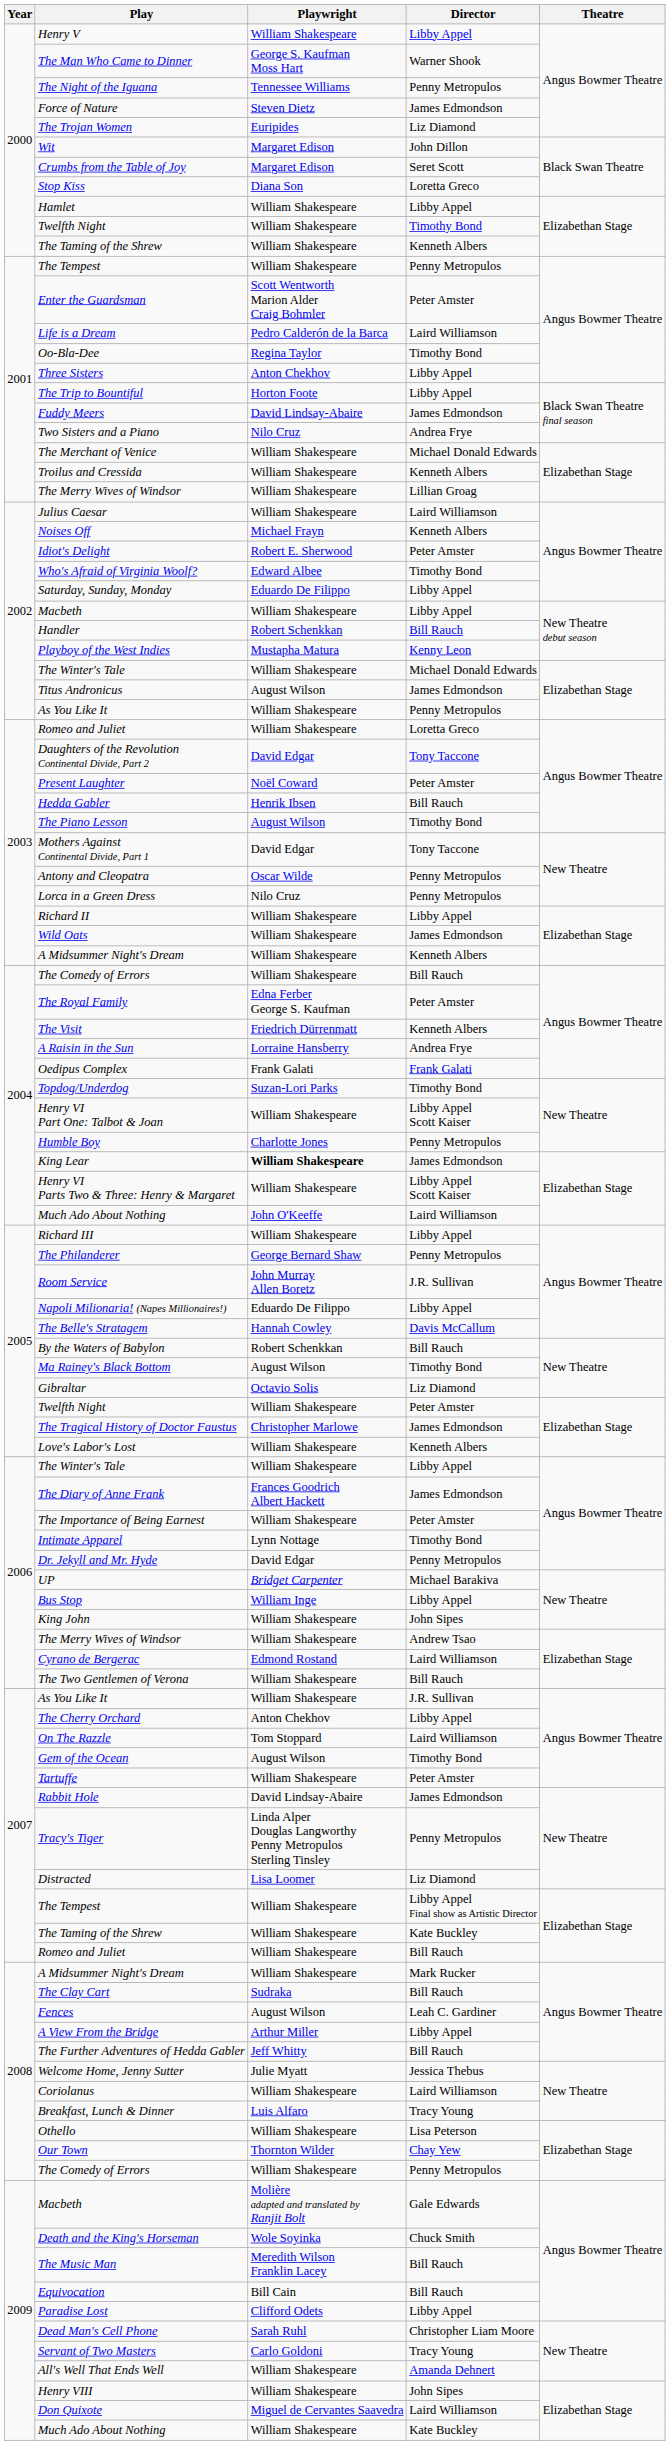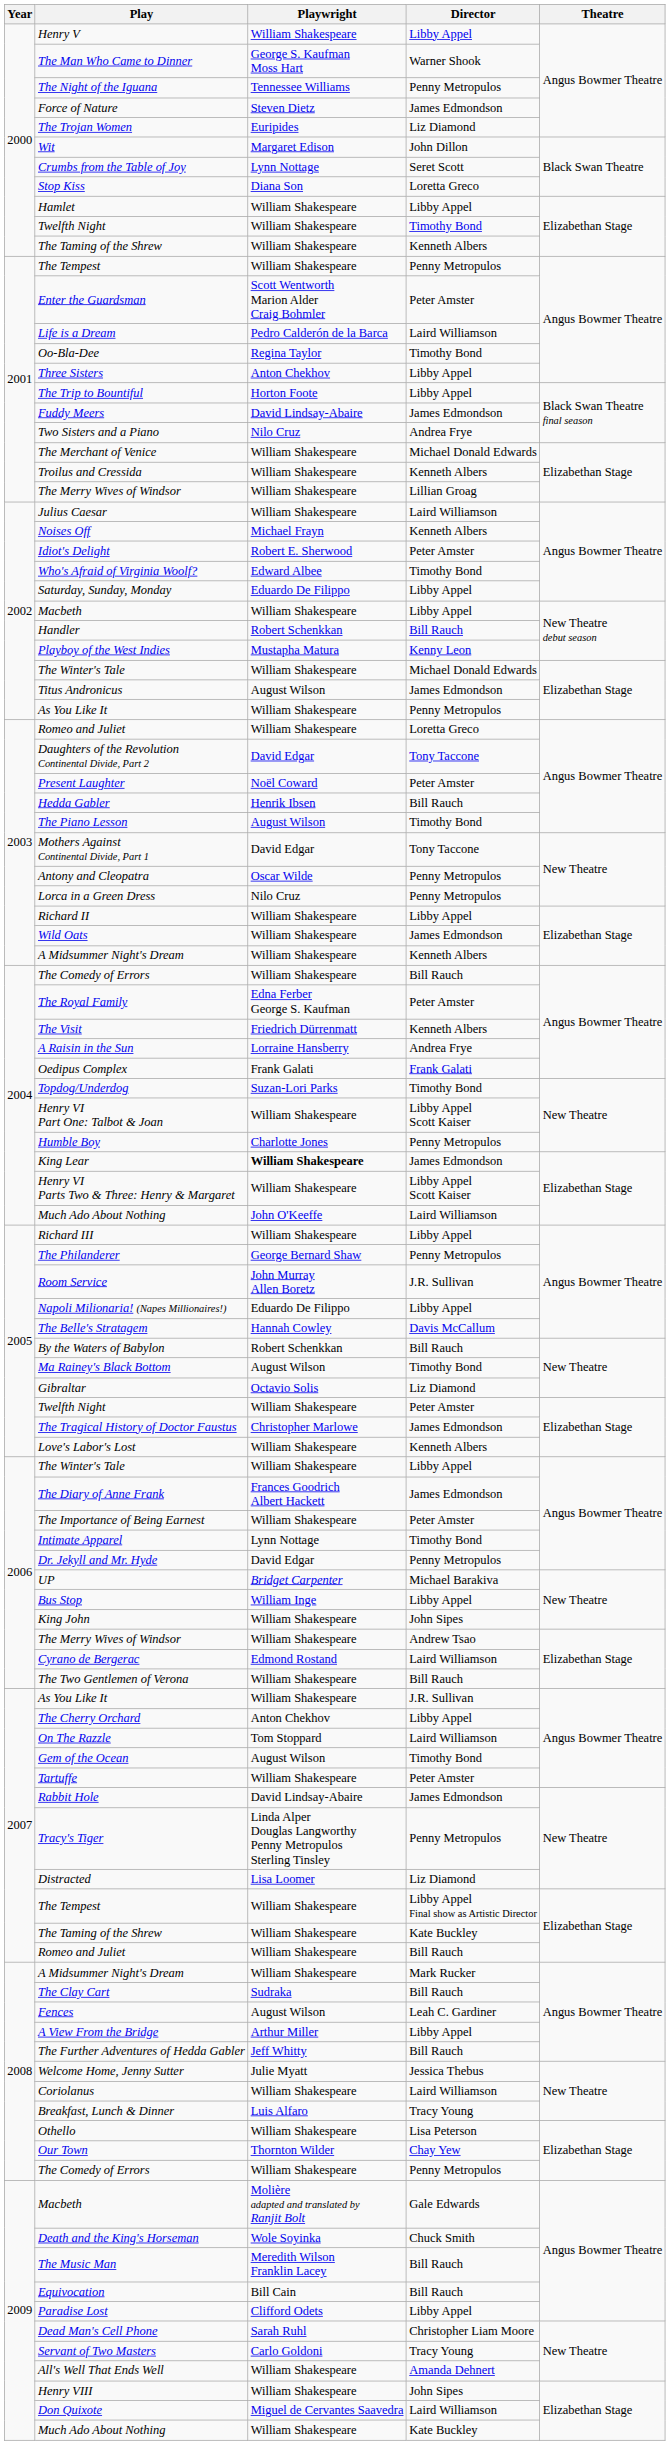Crumbs from the Table of Joy | Playwright: Margaret Edison -> Lynn Nottage
